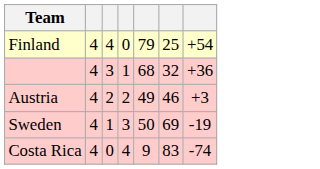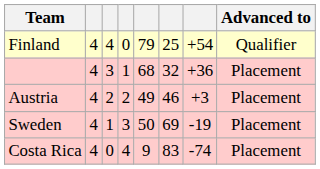+ column: Advanced to | Qualifier | Placement | Placement | Placement | Placement
